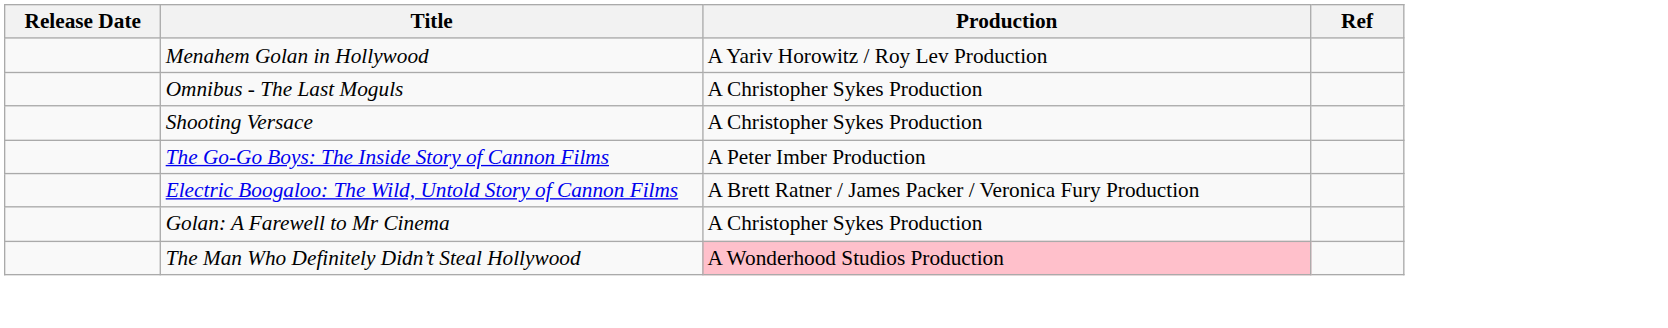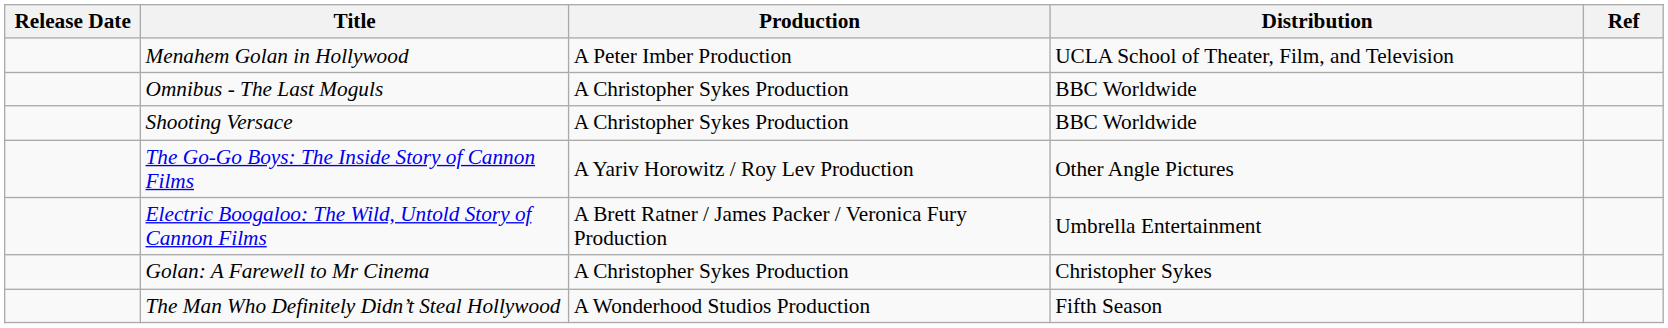+ column: Distribution | UCLA School of Theater, Film, and Television | BBC Worldwide | BBC Worldwide | Other Angle Pictures | Umbrella Entertainment | Christopher Sykes | Fifth Season
Menahem Golan in Hollywood | Production: A Yariv Horowitz / Roy Lev Production -> A Peter Imber Production
The Go-Go Boys: The Inside Story of Cannon Films | Production: A Peter Imber Production -> A Yariv Horowitz / Roy Lev Production
The Man Who Definitely Didn’t Steal Hollywood | Production: pink background -> no background
